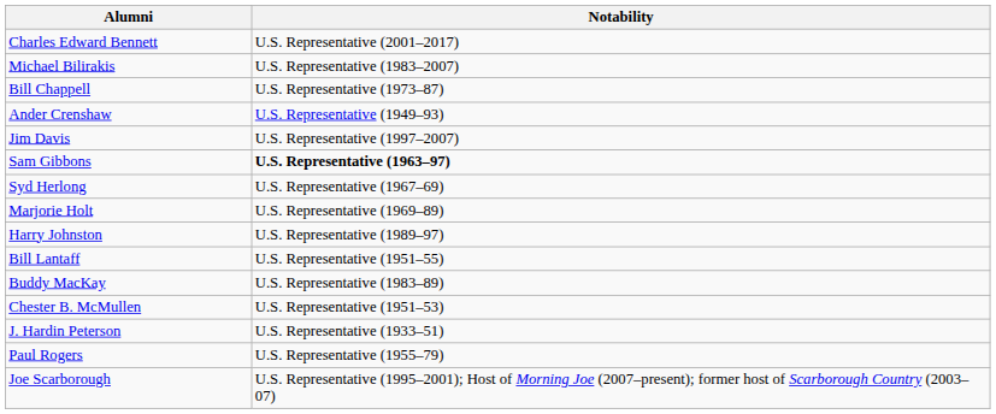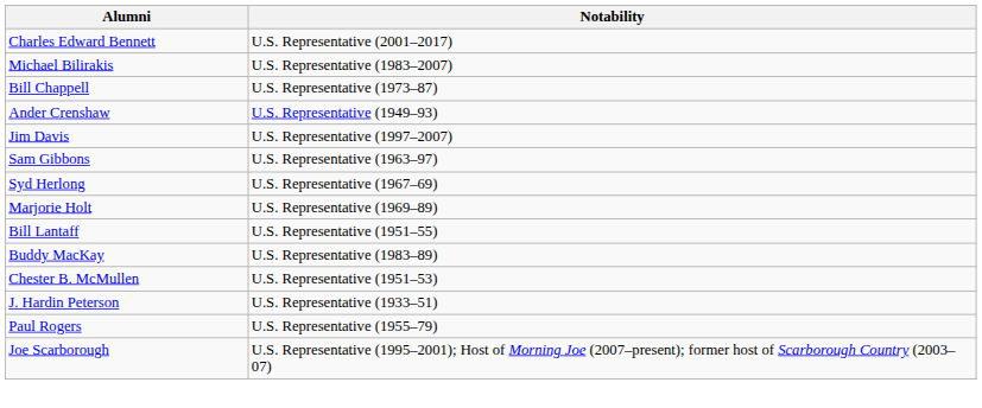Sam Gibbons | Notability: bold -> normal
- row: Harry Johnston | U.S. Representative (1989–97)
